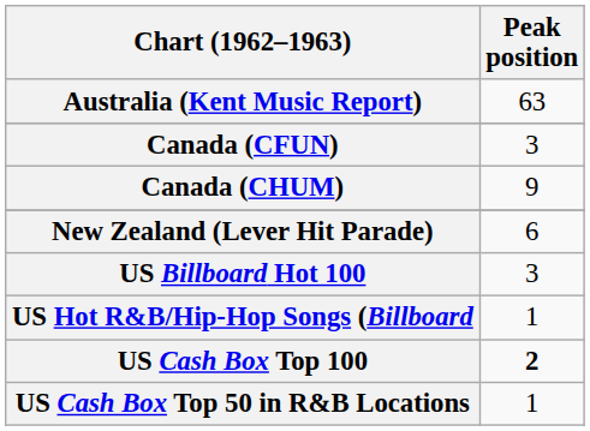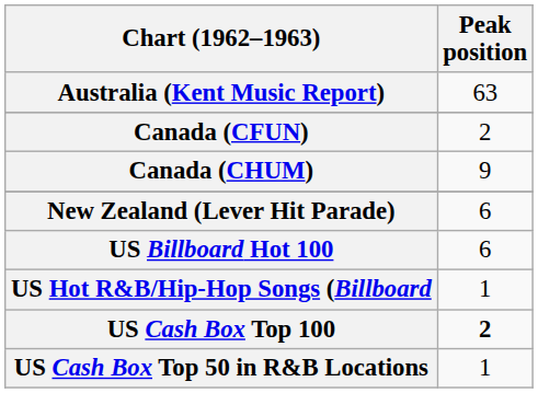Canada (CFUN) | Peak position: 3 -> 2
US Billboard Hot 100 | Peak position: 3 -> 6
